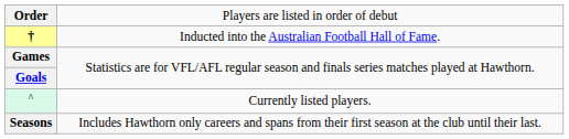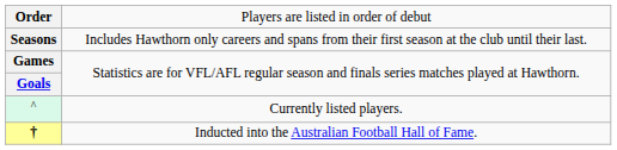rows swapped: Seasons <-> †
